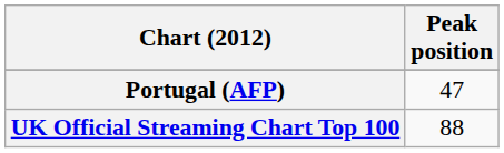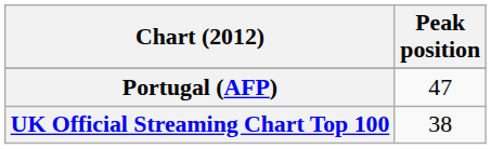UK Official Streaming Chart Top 100 | Peak position: 88 -> 38
